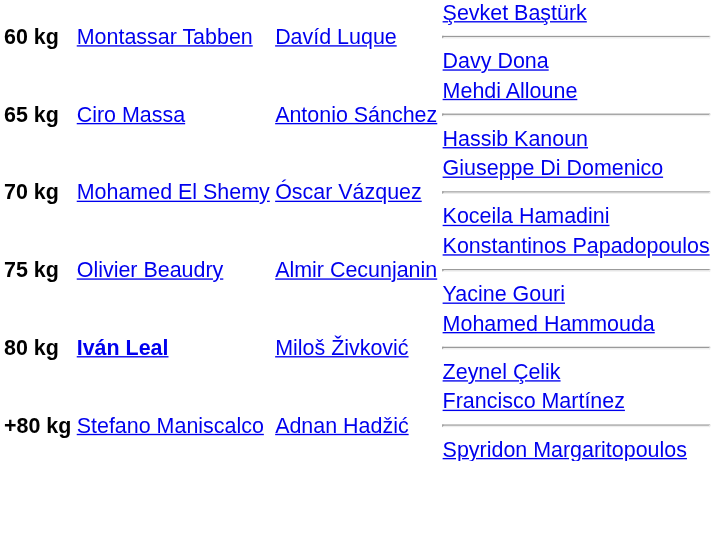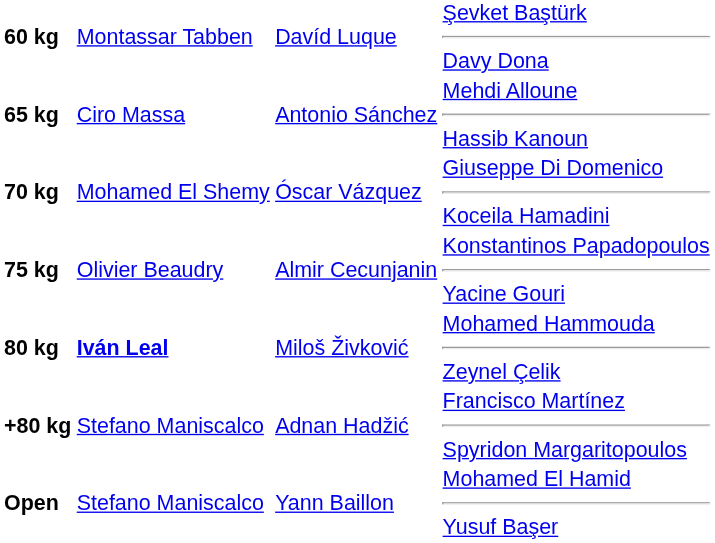+ row: Open | Stefano Maniscalco | Yann Baillon | Mohamed El Hamid Yusuf Başer
